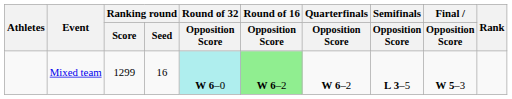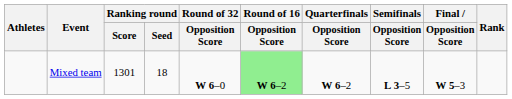Mixed team | Ranking round / Score: 1299 -> 1301
Mixed team | Ranking round / Seed: 16 -> 18
Mixed team | Round of 32 / Opposition Score: paleturquoise background -> no background
